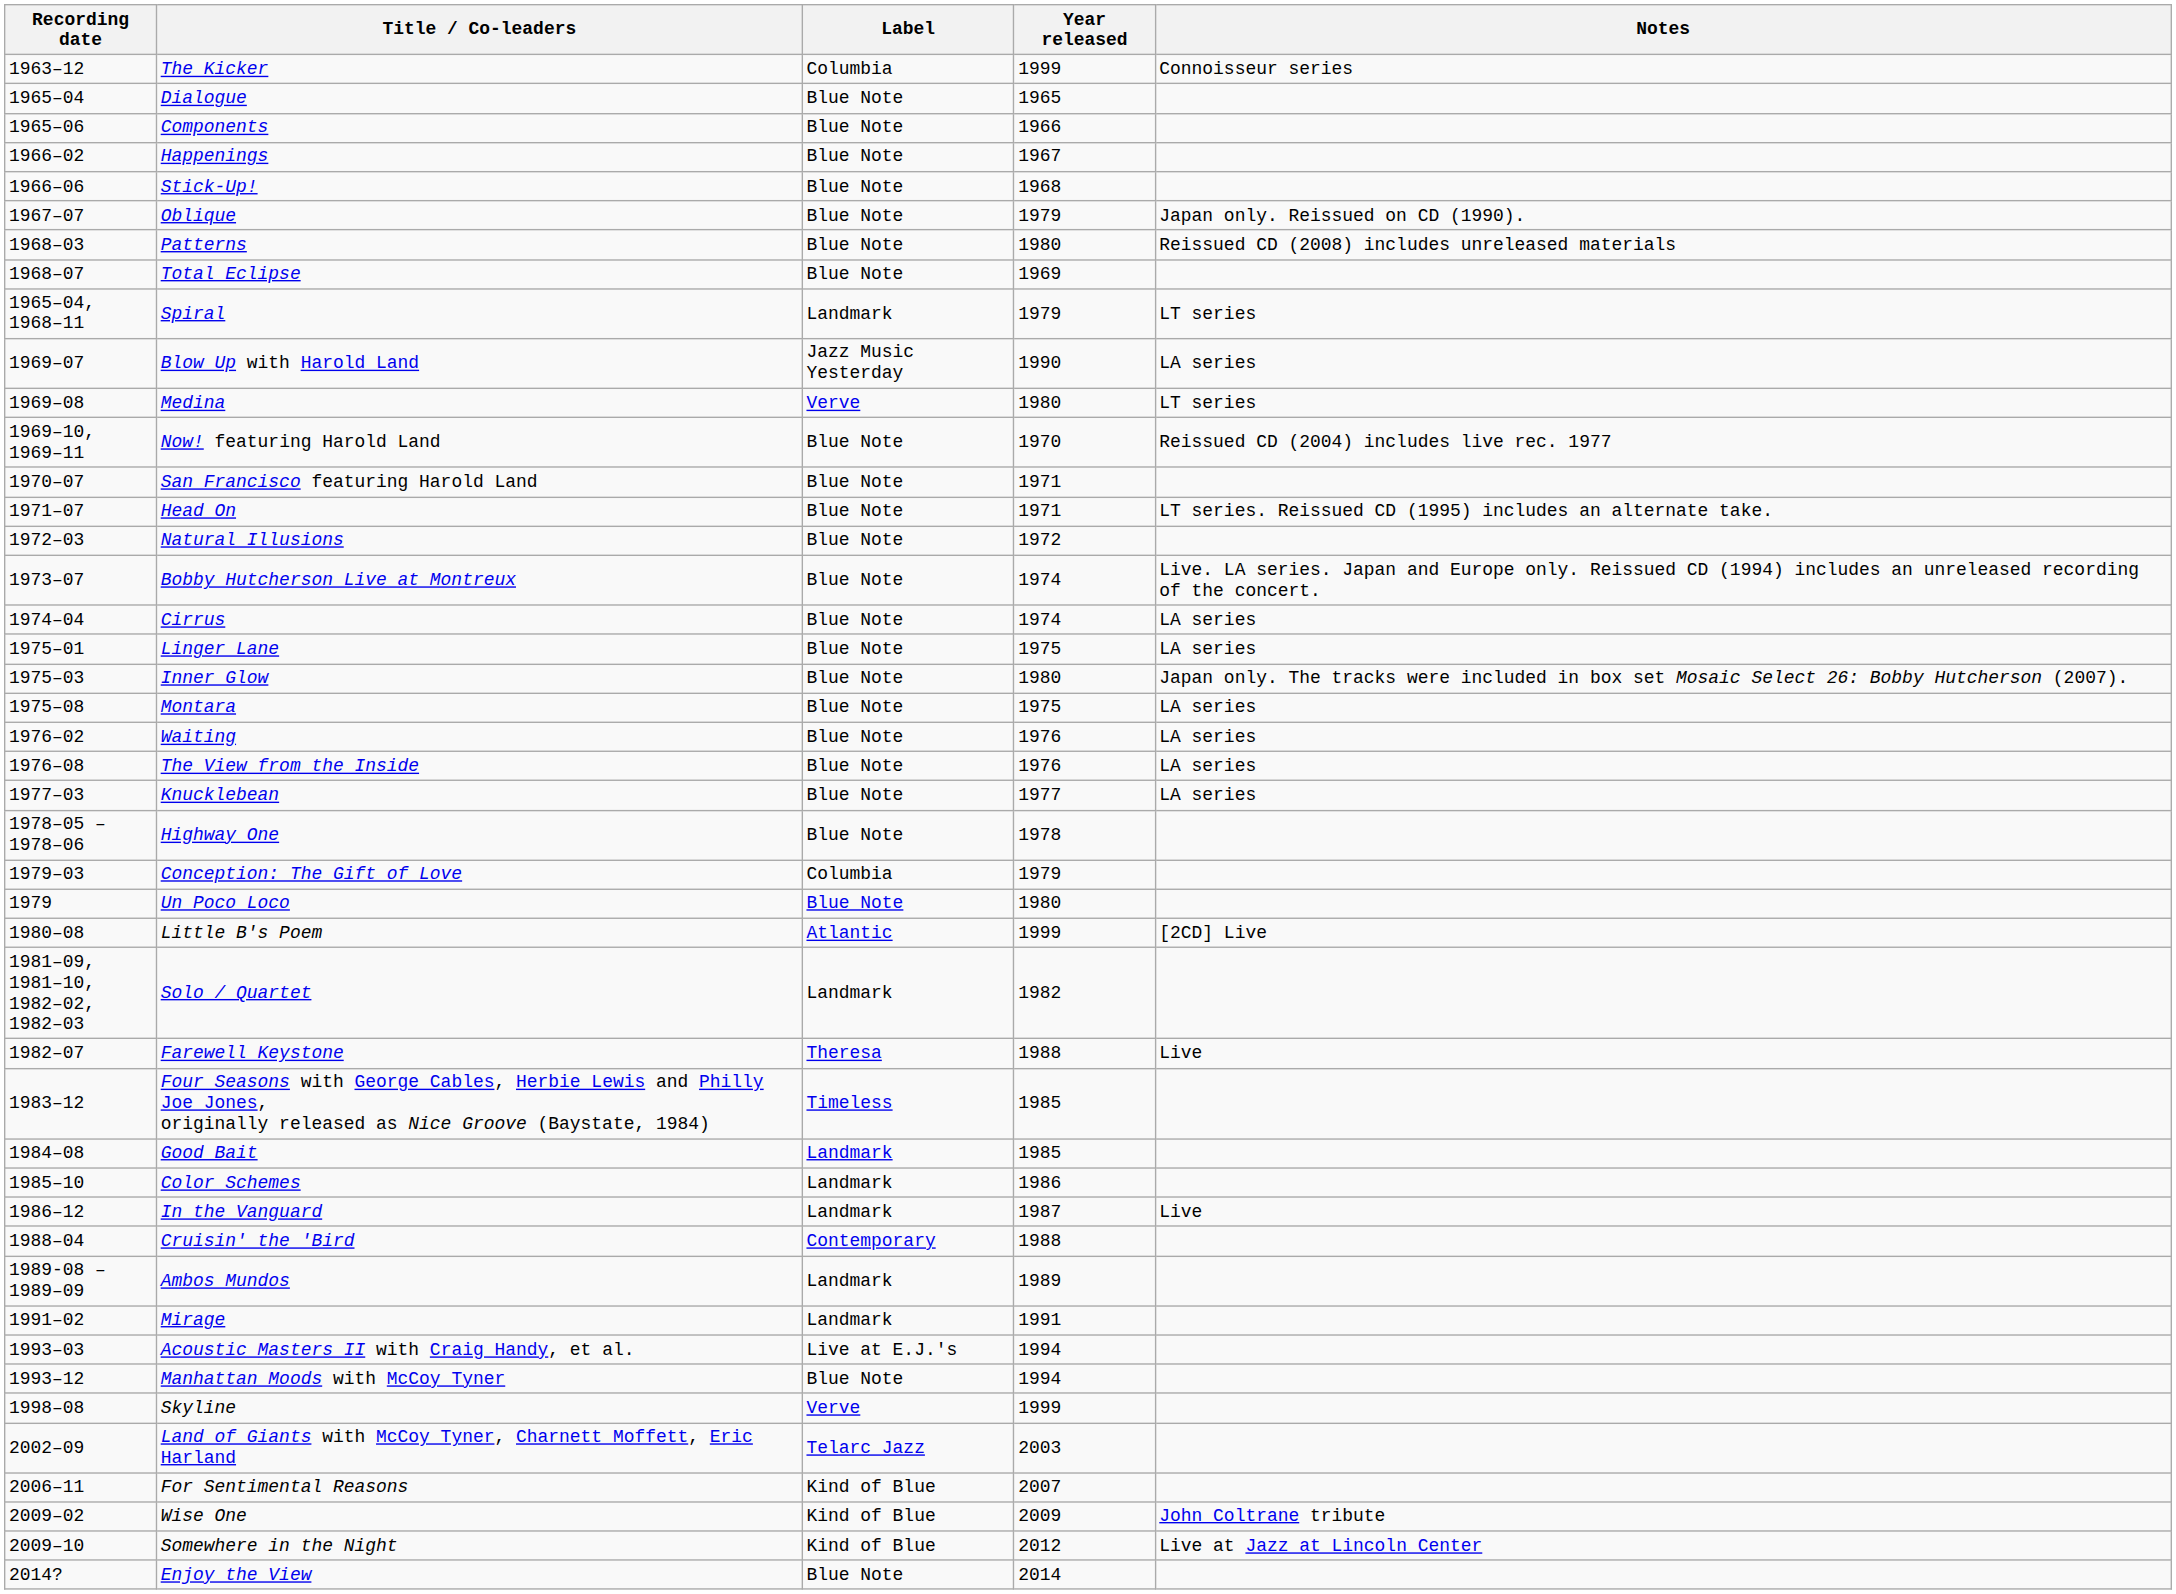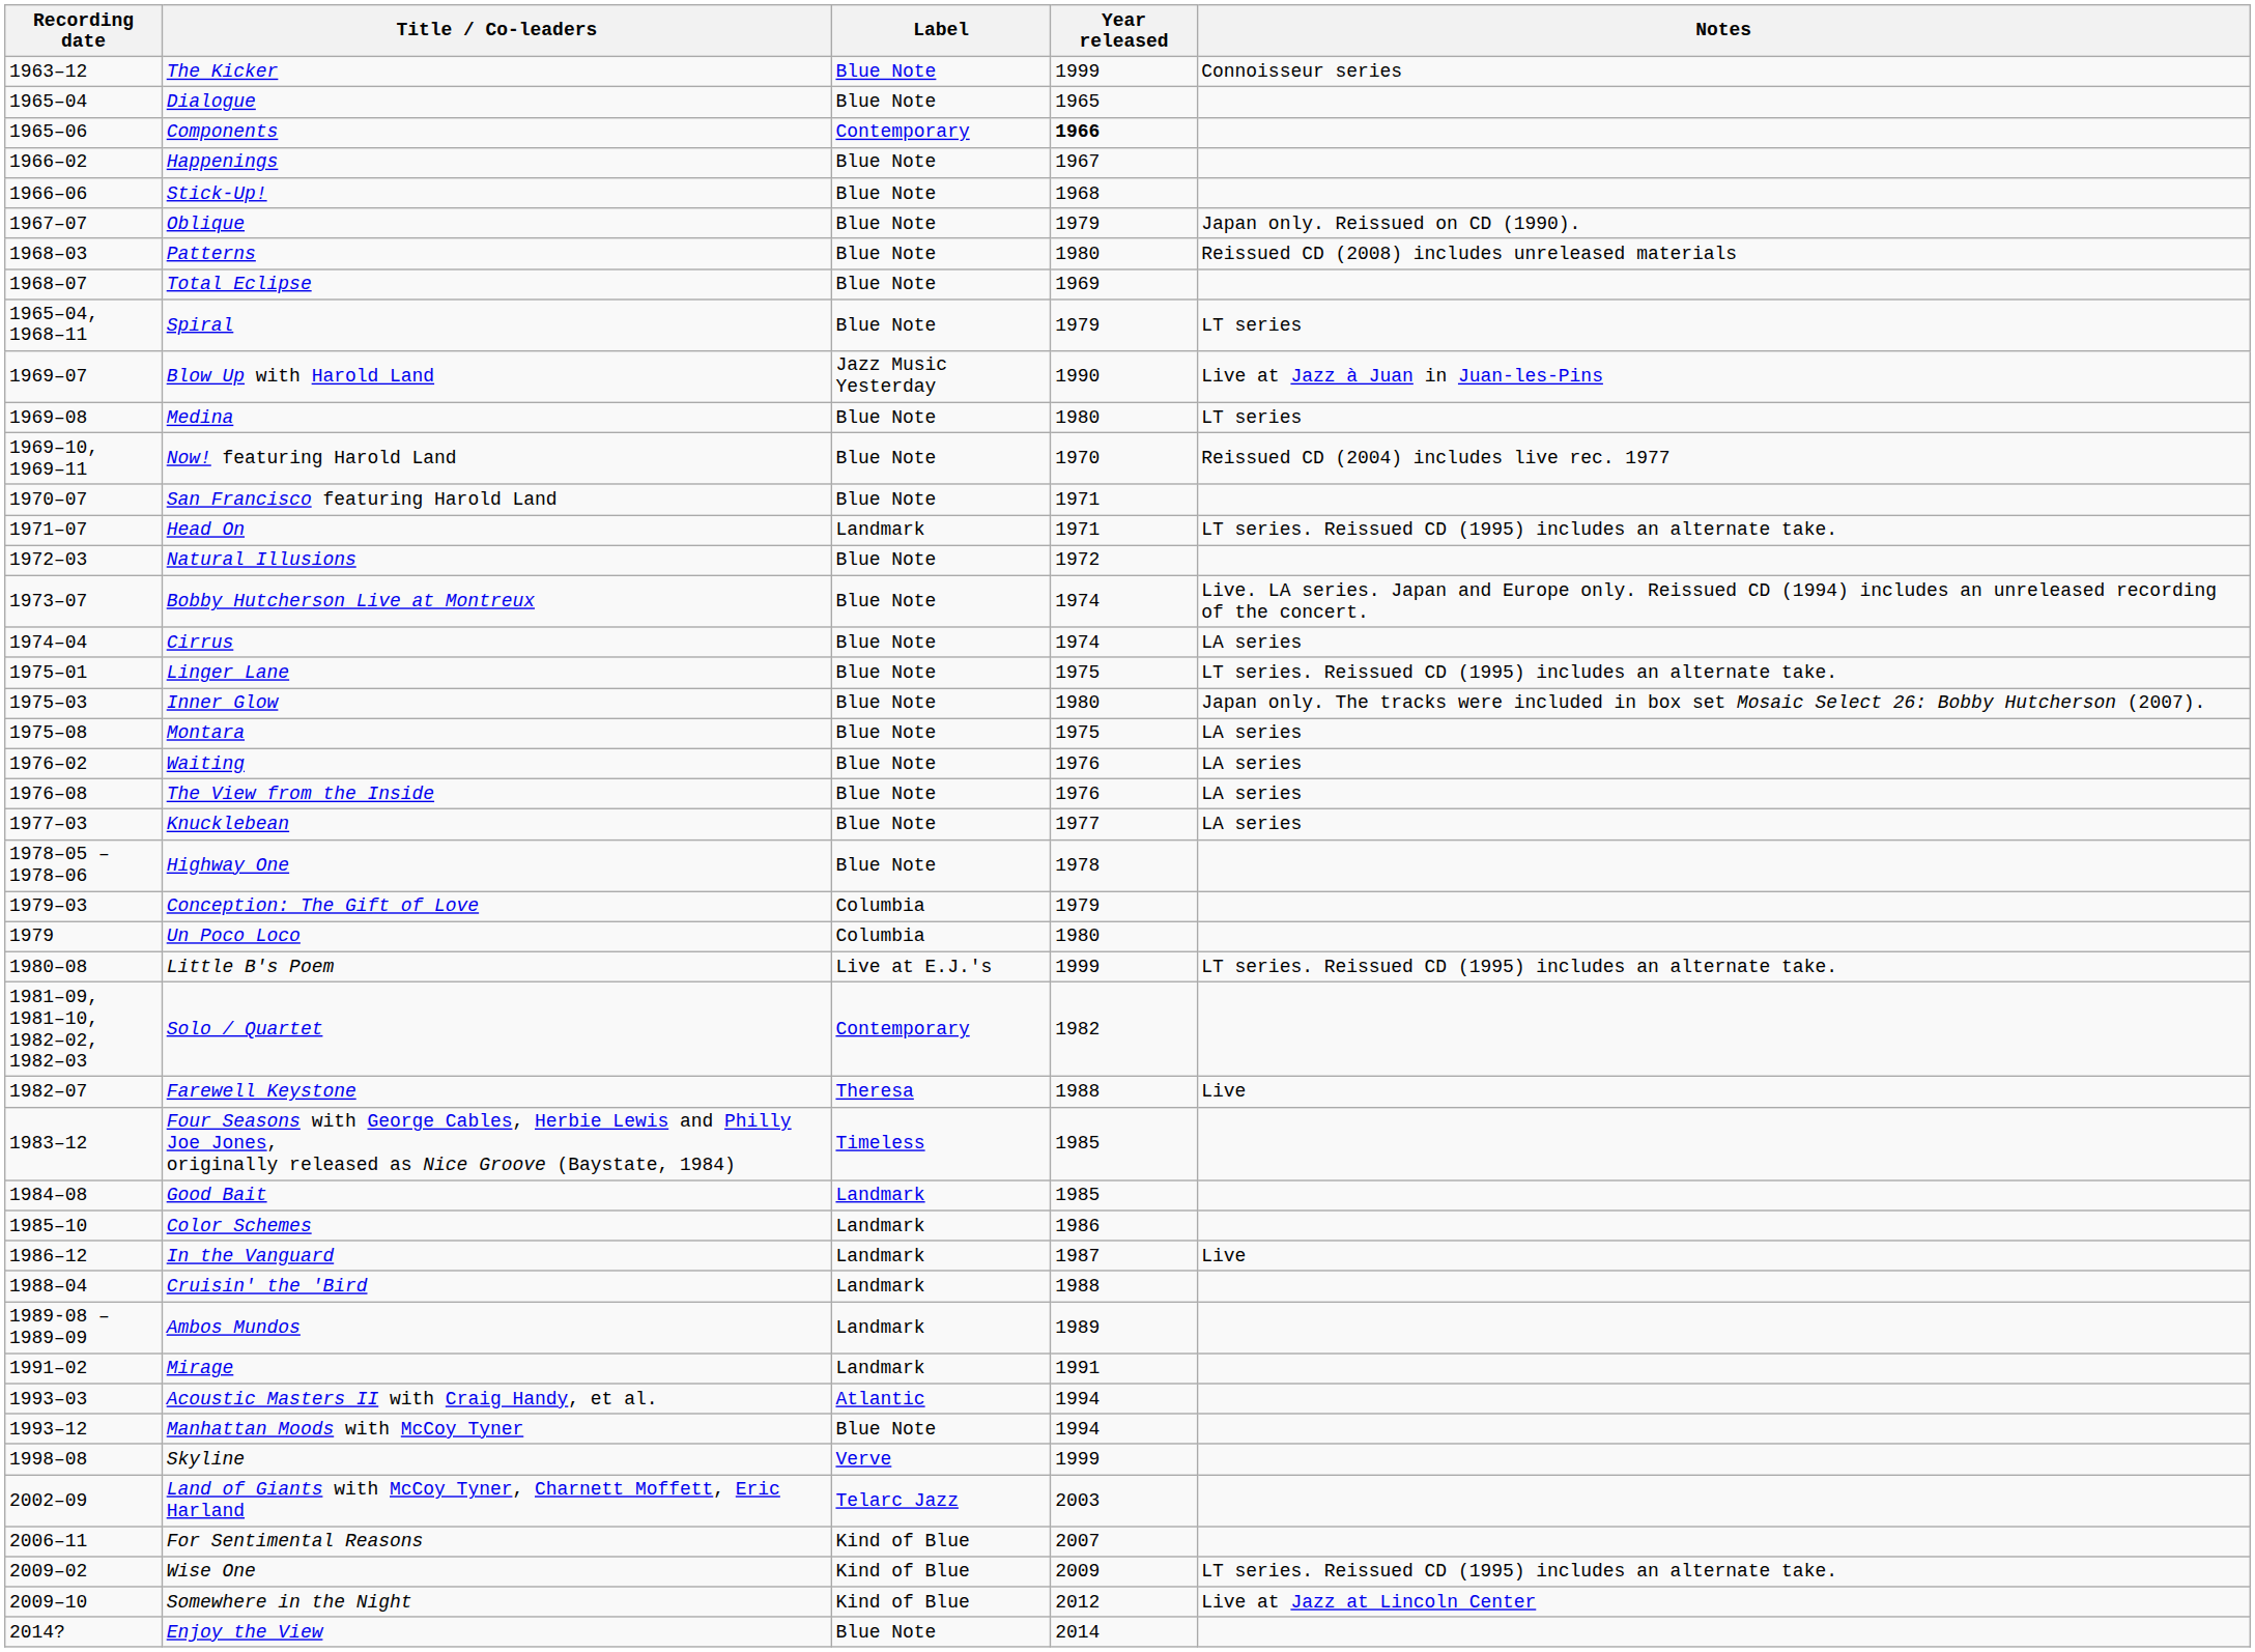The Kicker | Label: Columbia -> Blue Note
Components | Label: Blue Note -> Contemporary
Components | Year released: normal -> bold
Spiral | Label: Landmark -> Blue Note
Blow Up with Harold Land | Notes: LA series -> Live at Jazz à Juan in Juan-les-Pins
Medina | Label: Verve -> Blue Note
Head On | Label: Blue Note -> Landmark
Linger Lane | Notes: LA series -> LT series. Reissued CD (1995) includes an alternate take.
Un Poco Loco | Label: Blue Note -> Columbia
Little B's Poem | Label: Atlantic -> Live at E.J.'s
Little B's Poem | Notes: [2CD] Live -> LT series. Reissued CD (1995) includes an alternate take.
Solo / Quartet | Label: Landmark -> Contemporary
Cruisin' the 'Bird | Label: Contemporary -> Landmark
Acoustic Masters II with Craig Handy, et al. | Label: Live at E.J.'s -> Atlantic
Wise One | Notes: John Coltrane tribute -> LT series. Reissued CD (1995) includes an alternate take.
